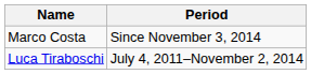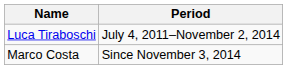rows swapped: Luca Tiraboschi <-> Marco Costa
